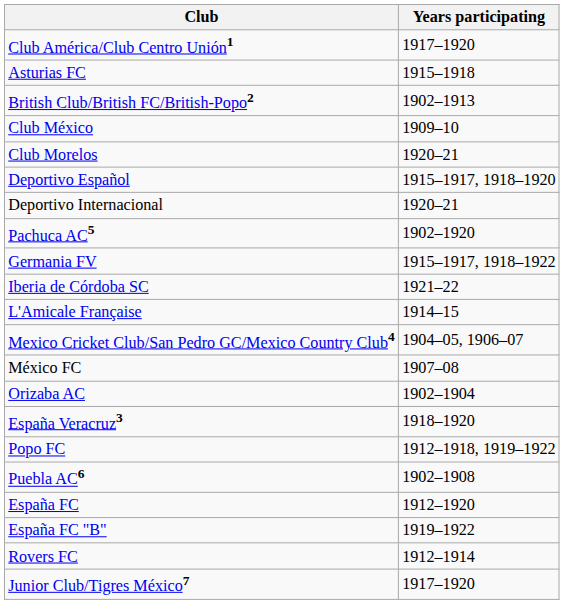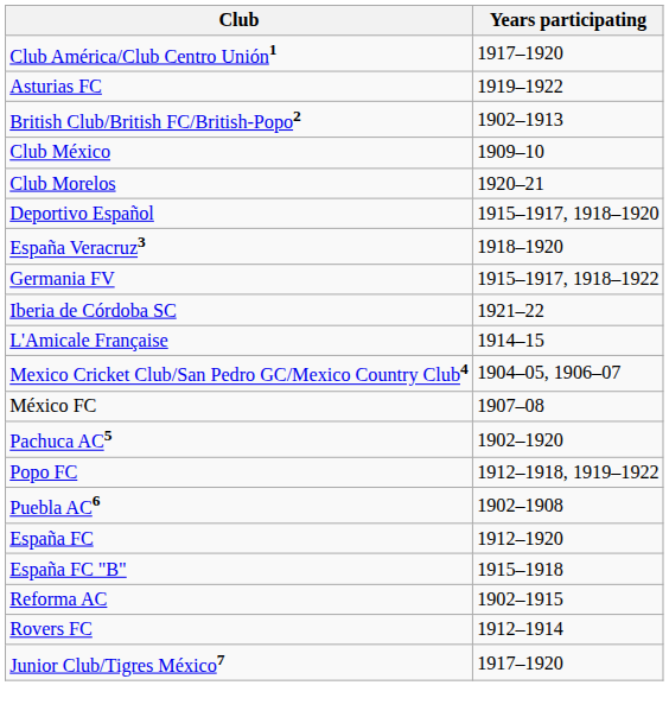Asturias FC | Years participating: 1915–1918 -> 1919–1922
- row: Deportivo Internacional | 1920–21
rows swapped: España Veracruz3 <-> Pachuca AC5
- row: Orizaba AC | 1902–1904
España FC "B" | Years participating: 1919–1922 -> 1915–1918
+ row: Reforma AC | 1902–1915
